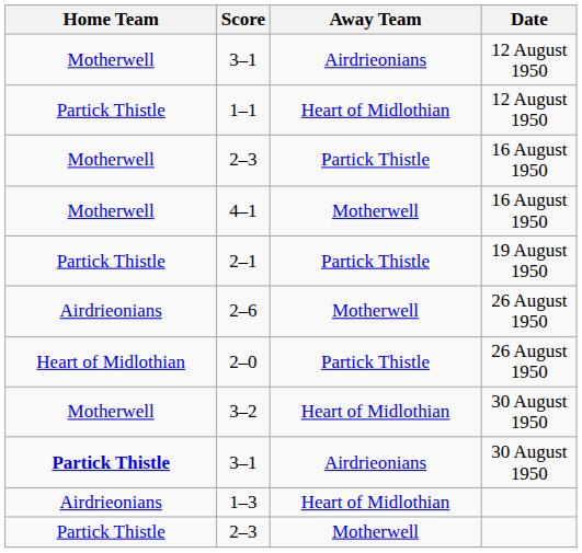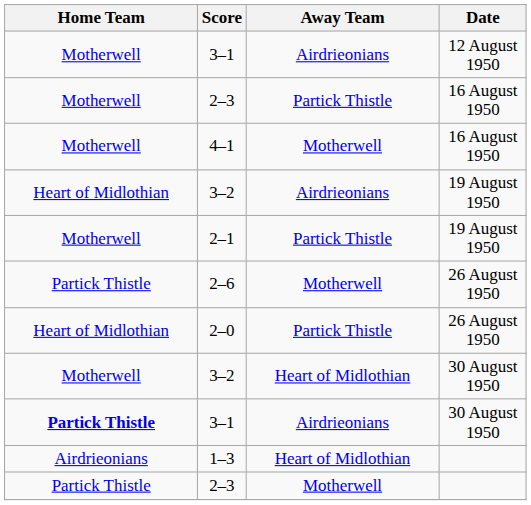- row: Partick Thistle | 1–1 | Heart of Midlothian | 12 August 1950
+ row: Heart of Midlothian | 3–2 | Airdrieonians | 19 August 1950
2–1 | Home Team: Partick Thistle -> Motherwell
2–6 | Home Team: Airdrieonians -> Partick Thistle
